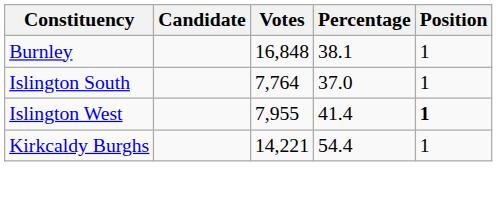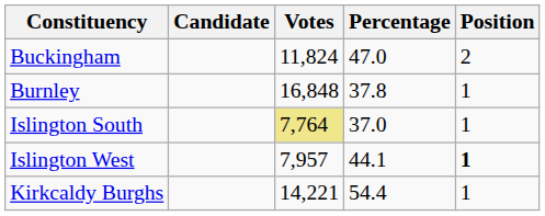+ row: Buckingham | 11,824 | 47.0 | 2
Burnley | Percentage: 38.1 -> 37.8
Islington South | Votes: no background -> khaki background
Islington West | Votes: 7,955 -> 7,957
Islington West | Percentage: 41.4 -> 44.1
